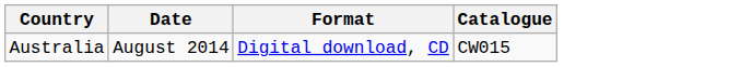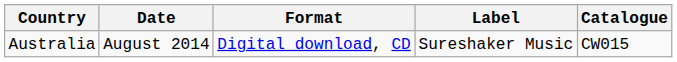+ column: Label | Sureshaker Music
